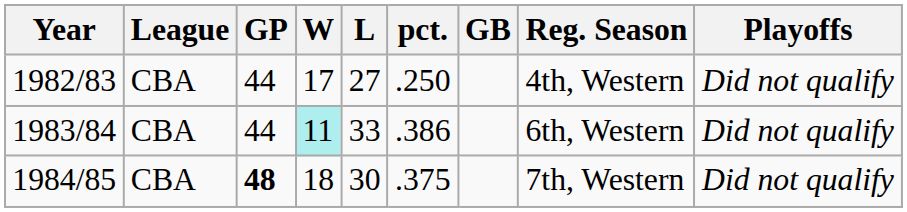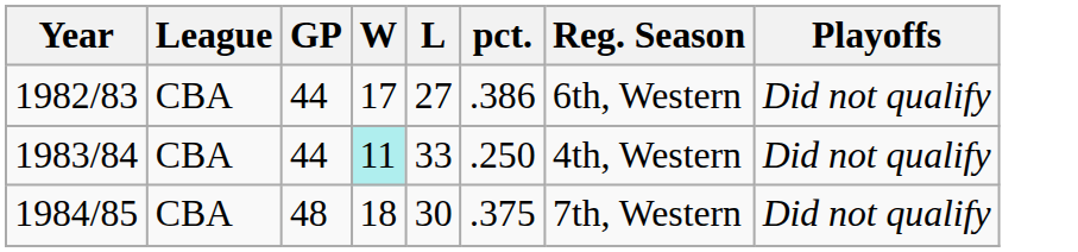- column: GB
1982/83 | pct.: .250 -> .386
1982/83 | Reg. Season: 4th, Western -> 6th, Western
1983/84 | pct.: .386 -> .250
1983/84 | Reg. Season: 6th, Western -> 4th, Western
1984/85 | GP: bold -> normal
